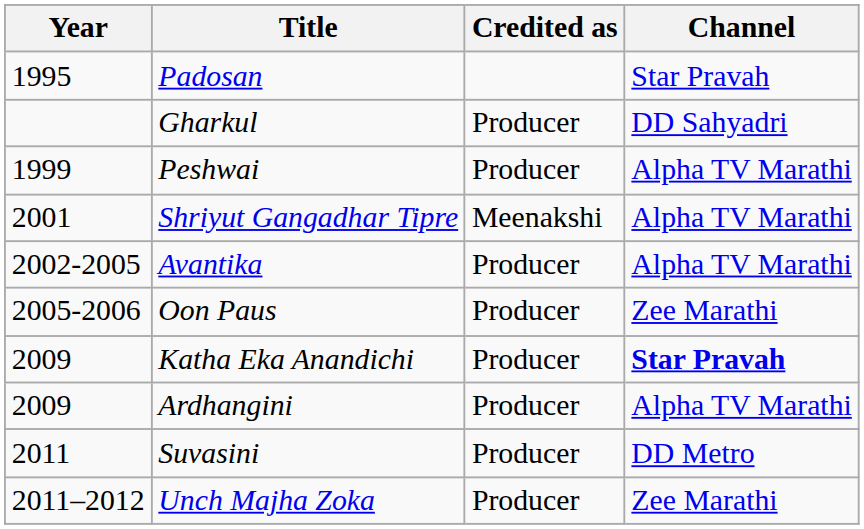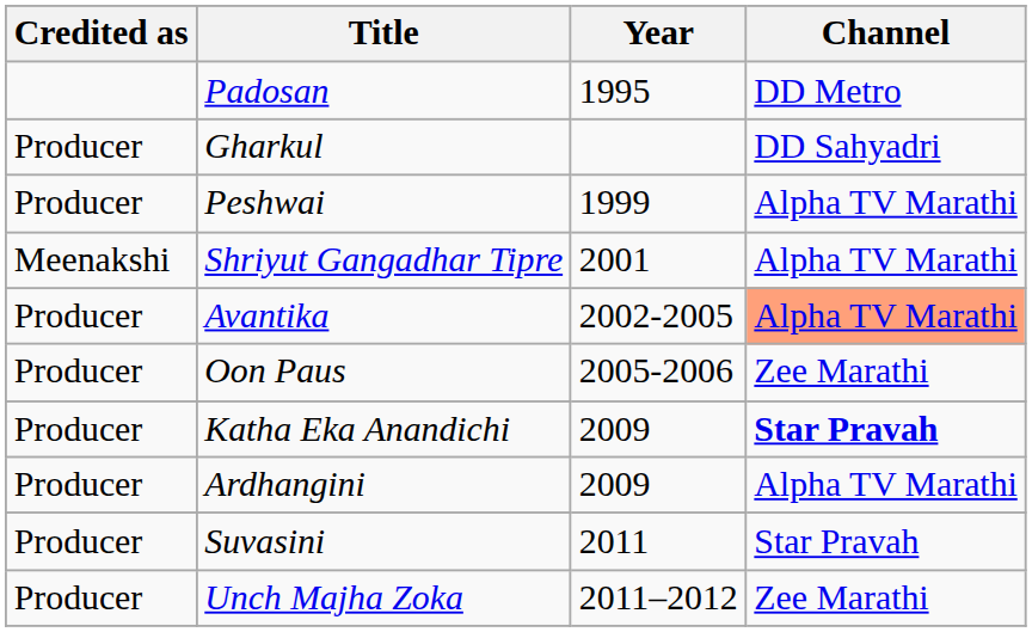columns swapped: Year <-> Credited as
Padosan | Channel: Star Pravah -> DD Metro
Avantika | Channel: no background -> lightsalmon background
Suvasini | Channel: DD Metro -> Star Pravah
